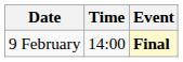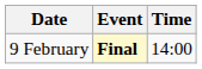columns swapped: Time <-> Event
